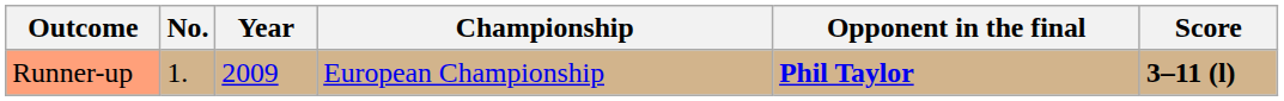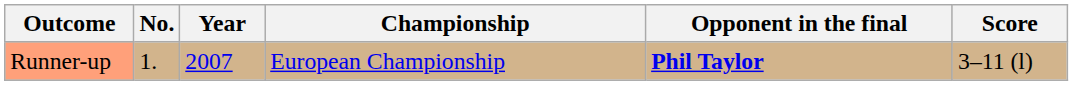Runner-up | Year: 2009 -> 2007
Runner-up | Score: bold -> normal
